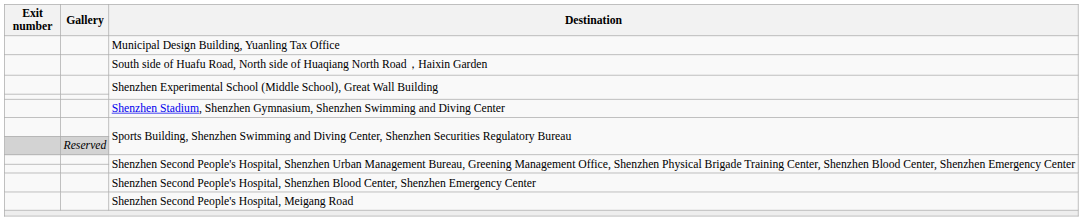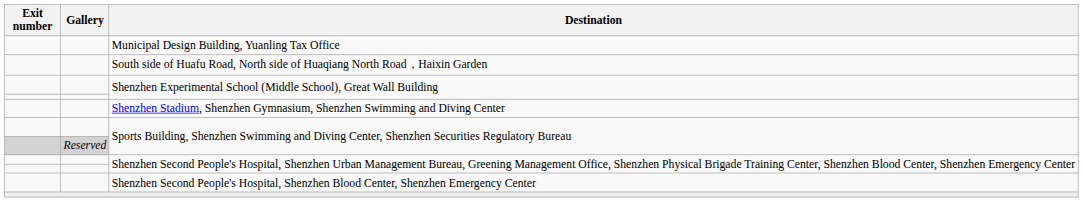- row: Shenzhen Second People's Hospital, Meigang Road
